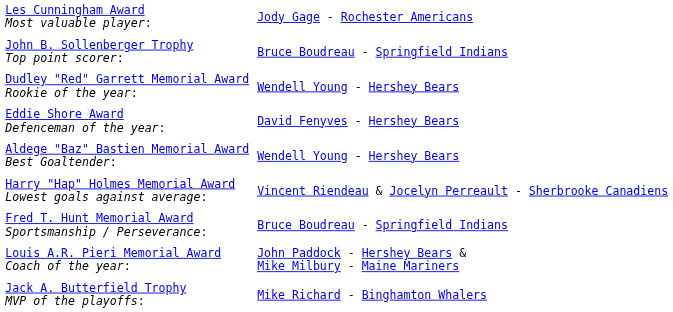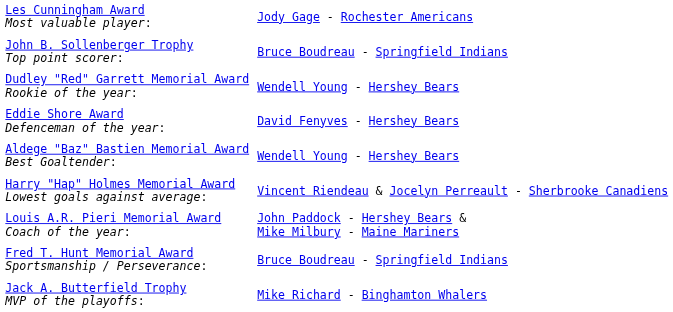rows swapped: Louis A.R. Pieri Memorial Award Coach of the year: <-> Fred T. Hunt Memorial Award Sportsmanship / Perseverance:
